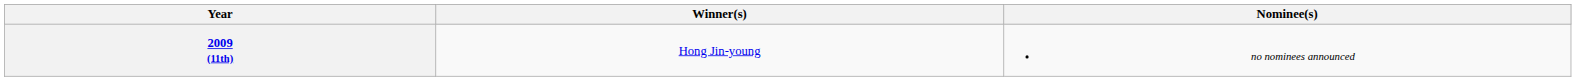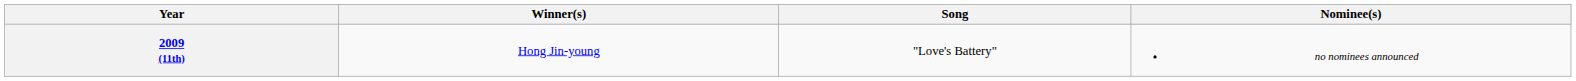+ column: Song | "Love's Battery"
